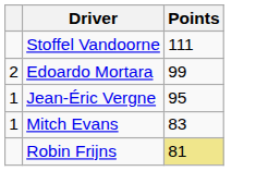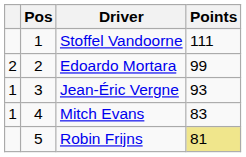+ column: Pos | 1 | 2 | 3 | 4 | 5
Jean-Éric Vergne | Points: 95 -> 93
